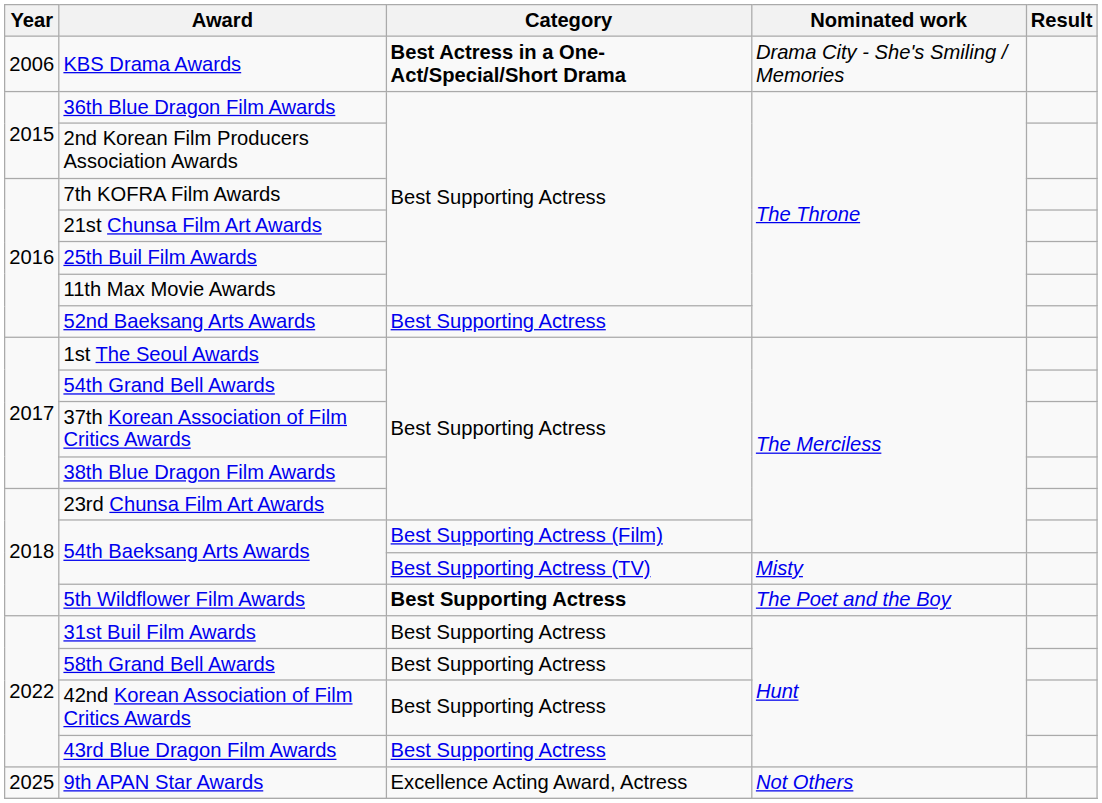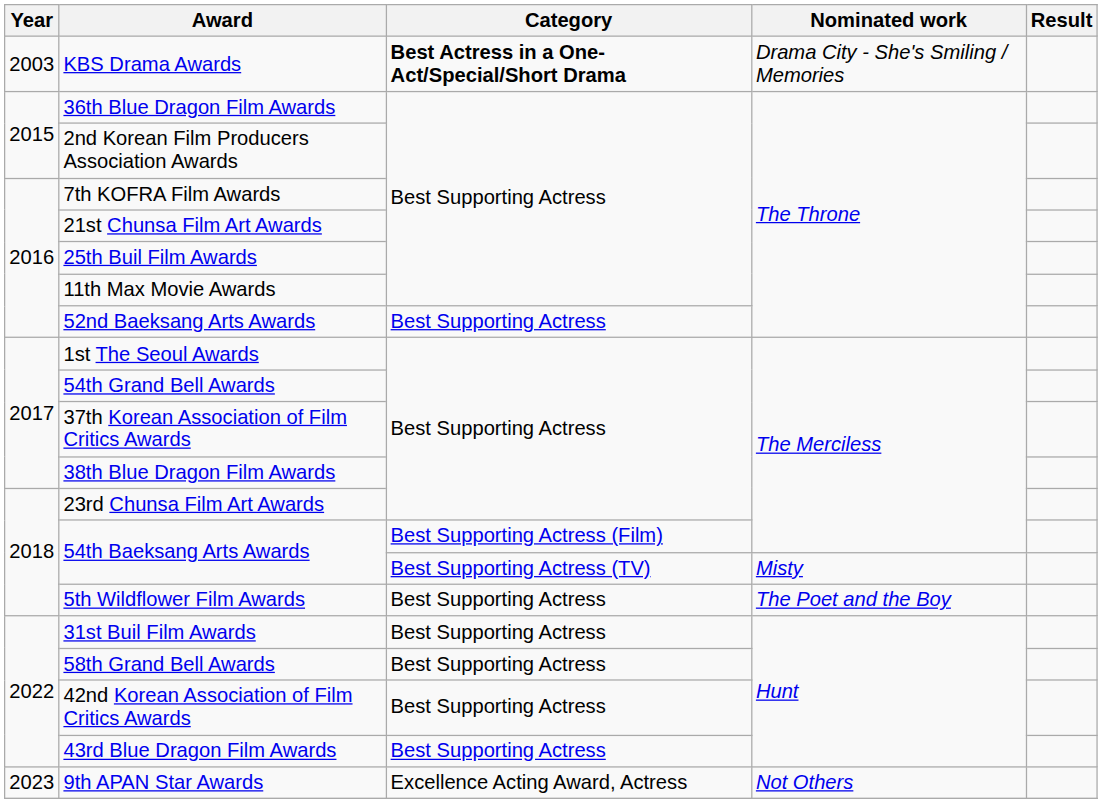KBS Drama Awards | Year: 2006 -> 2003
5th Wildflower Film Awards | Category: bold -> normal
9th APAN Star Awards | Year: 2025 -> 2023
